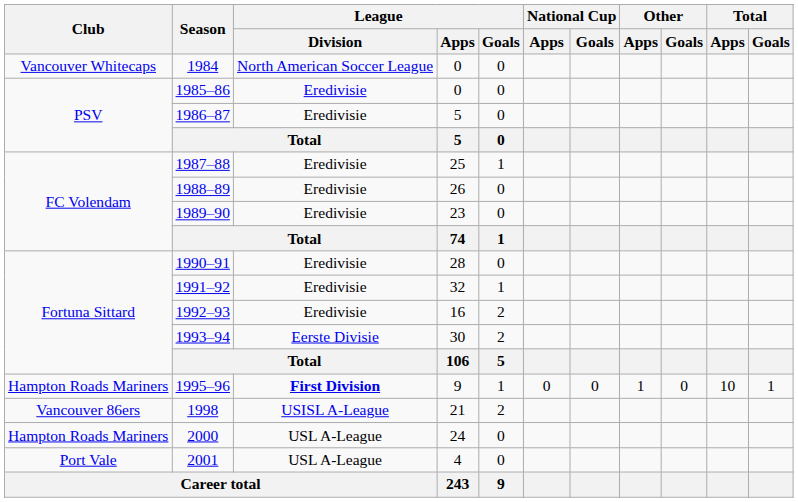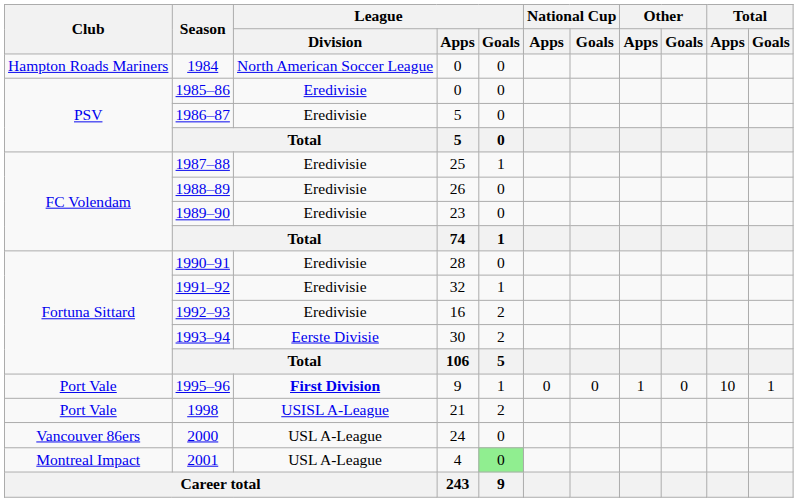1984 | Club: Vancouver Whitecaps -> Hampton Roads Mariners
1995–96 | Club: Hampton Roads Mariners -> Port Vale
1998 | Club: Vancouver 86ers -> Port Vale
2000 | Club: Hampton Roads Mariners -> Vancouver 86ers
2001 | Club: Port Vale -> Montreal Impact
2001 | League / Goals: no background -> lightgreen background
